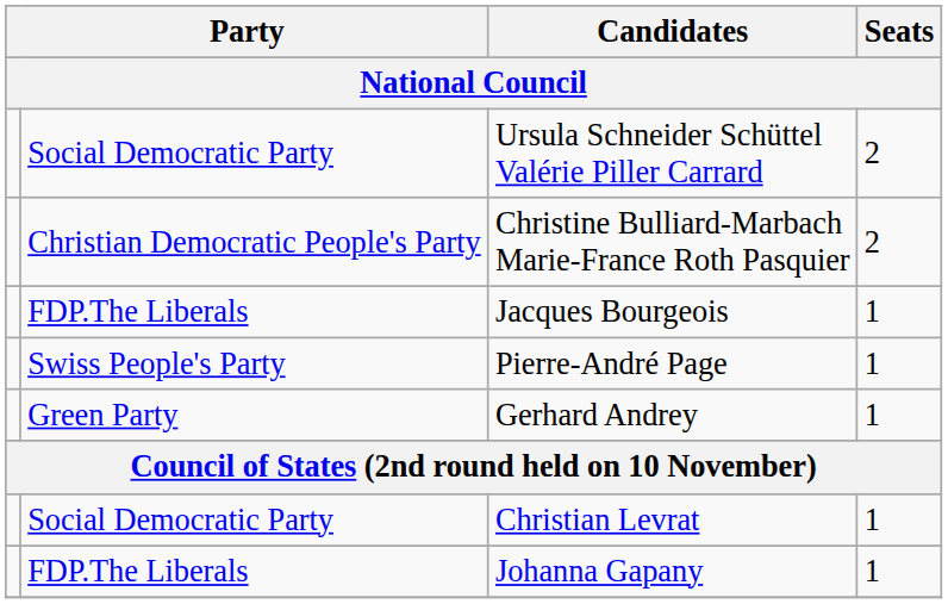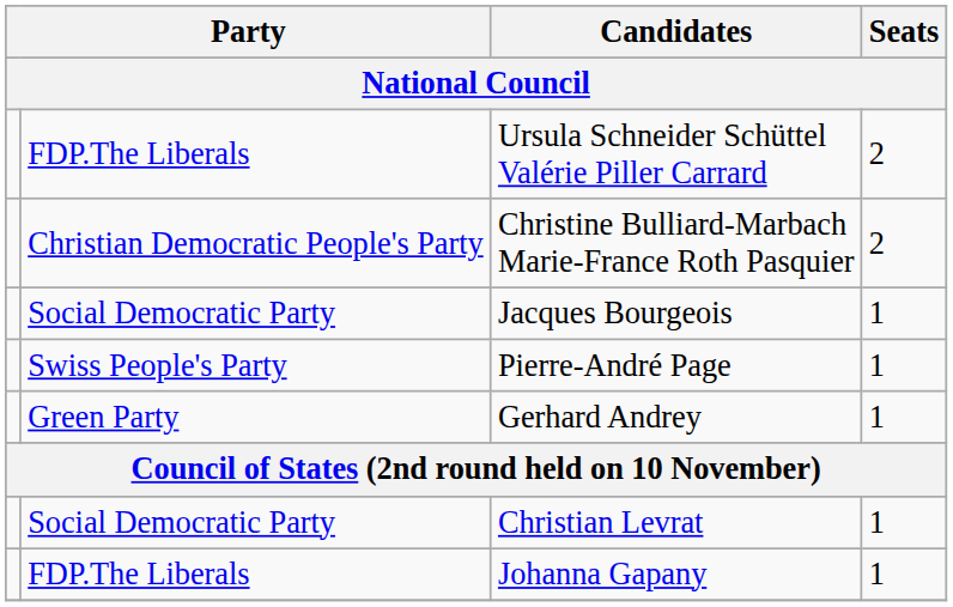Ursula Schneider Schüttel Valérie Piller Carrard | column 2: Social Democratic Party -> FDP.The Liberals
Jacques Bourgeois | column 2: FDP.The Liberals -> Social Democratic Party
